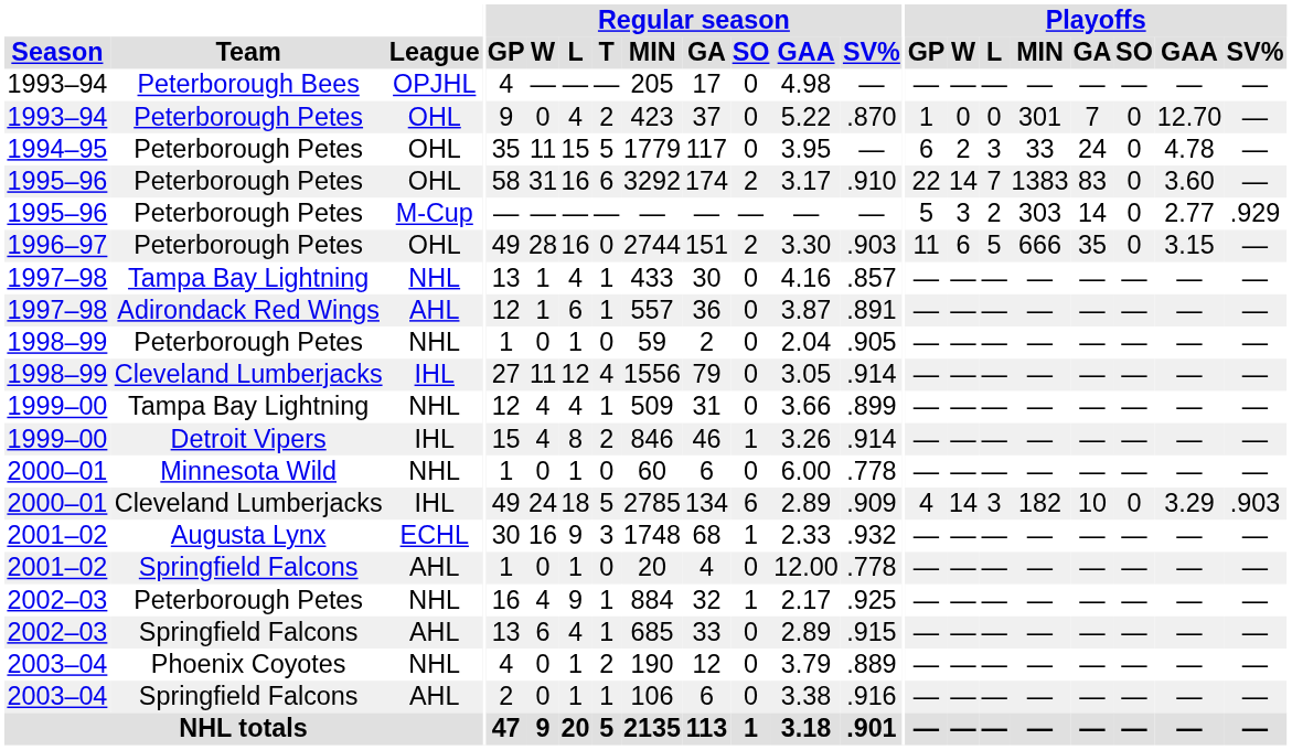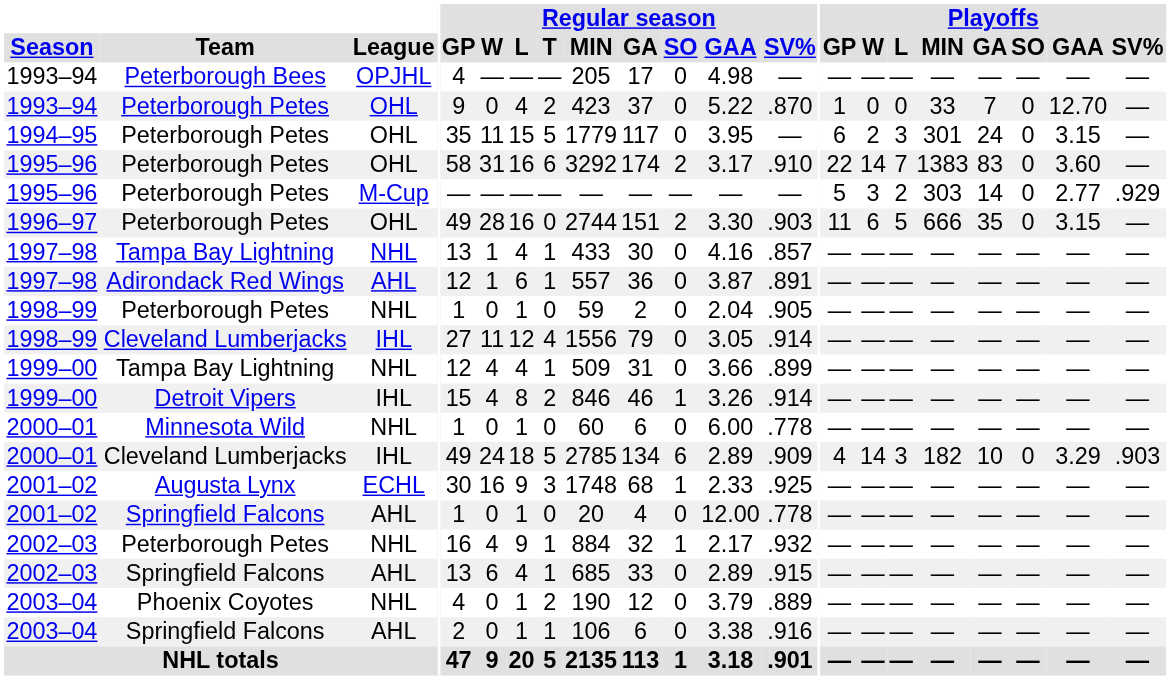1993–94 / OHL | Playoffs / MIN: 301 -> 33
1994–95 | Playoffs / MIN: 33 -> 301
1994–95 | Playoffs / GAA: 4.78 -> 3.15
2001–02 / ECHL | Regular season / SV%: .932 -> .925
2002–03 / NHL | Regular season / SV%: .925 -> .932
